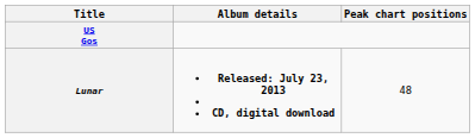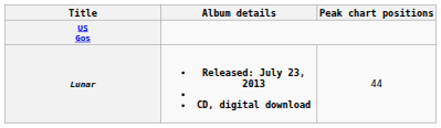Lunar | Peak chart positions: 48 -> 44
